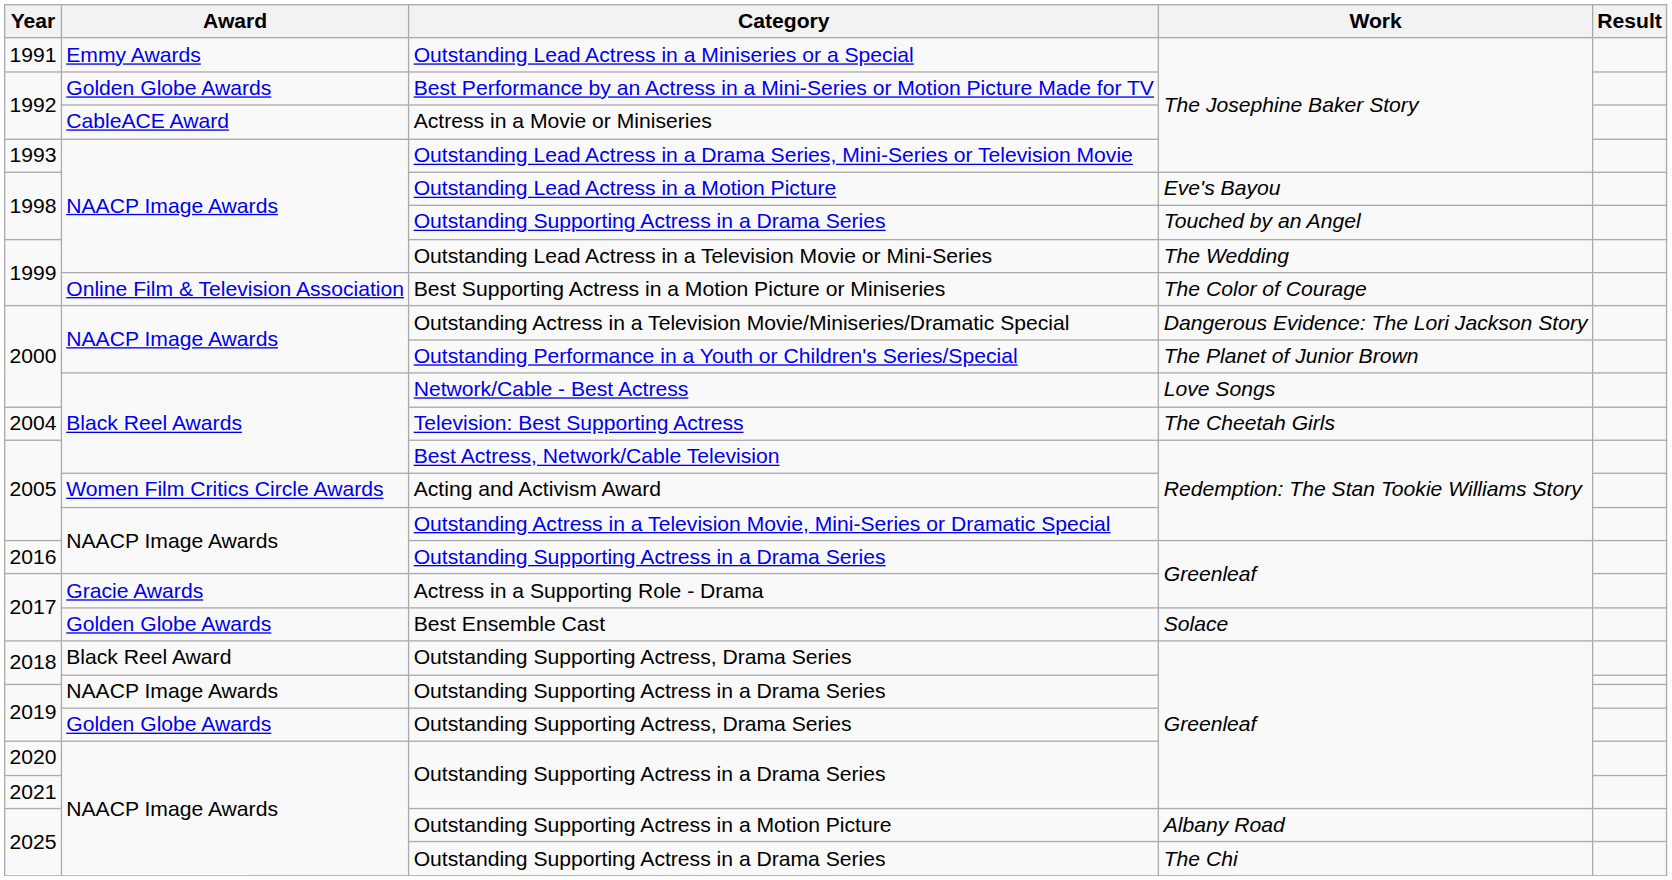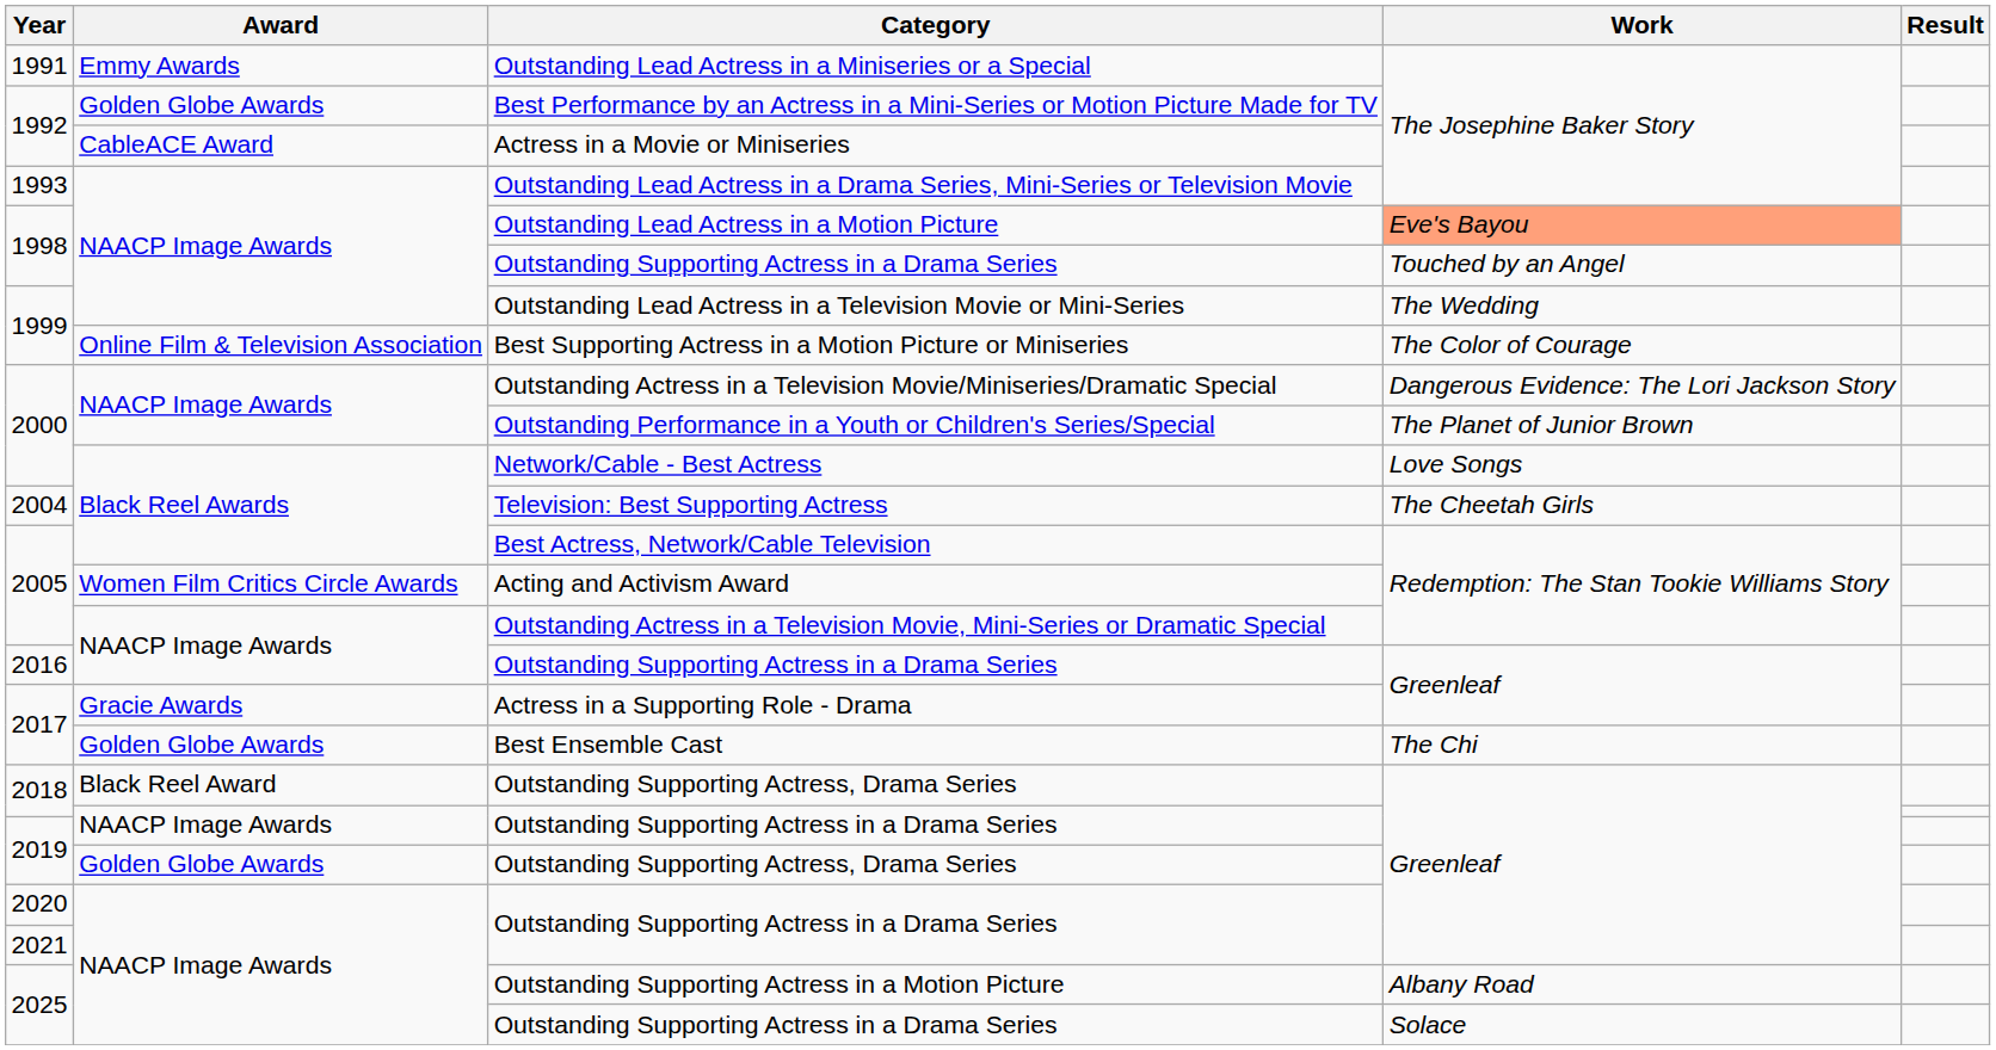Outstanding Lead Actress in a Motion Picture | Work: no background -> lightsalmon background
Best Ensemble Cast | Work: Solace -> The Chi
2025 / Outstanding Supporting Actress in a Drama Series | Work: The Chi -> Solace
